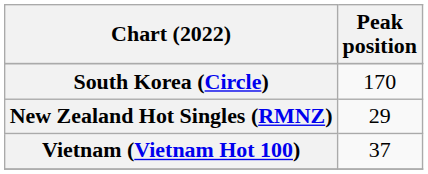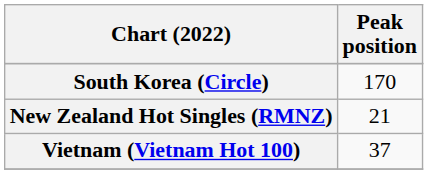New Zealand Hot Singles (RMNZ) | Peak position: 29 -> 21
